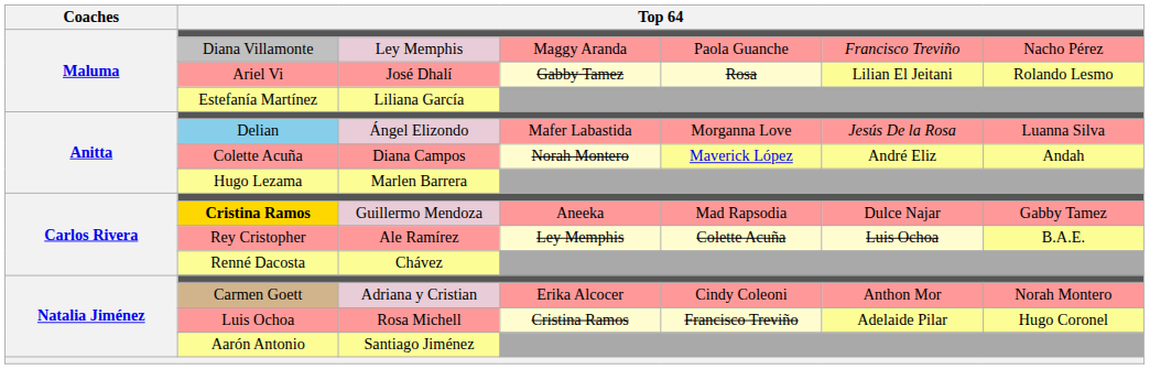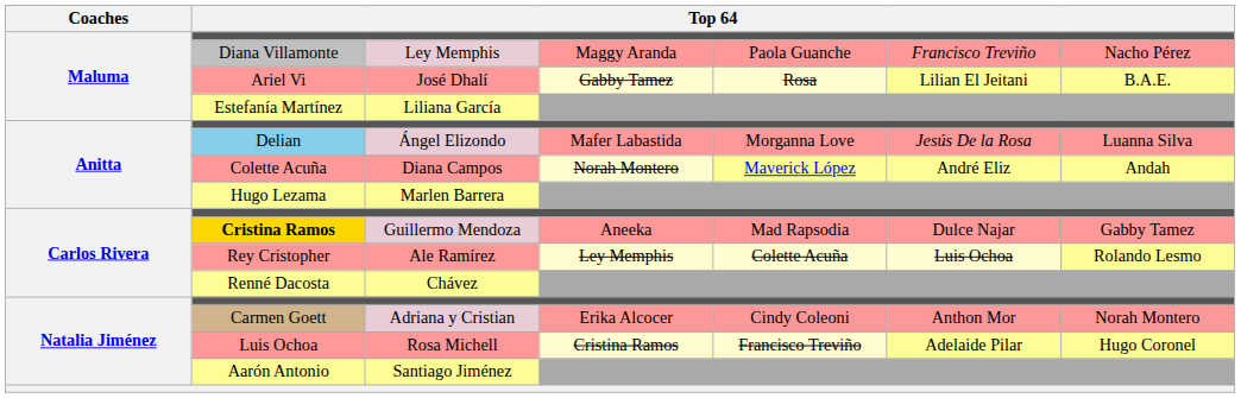Ariel Vi | column 7: Rolando Lesmo -> B.A.E.
Rey Cristopher | column 7: B.A.E. -> Rolando Lesmo
